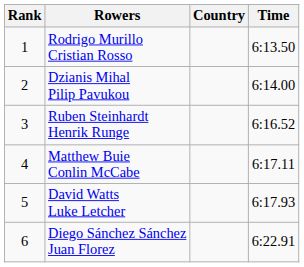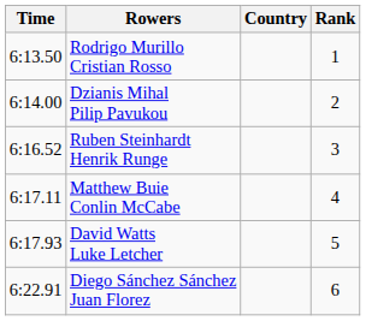columns swapped: Rank <-> Time
